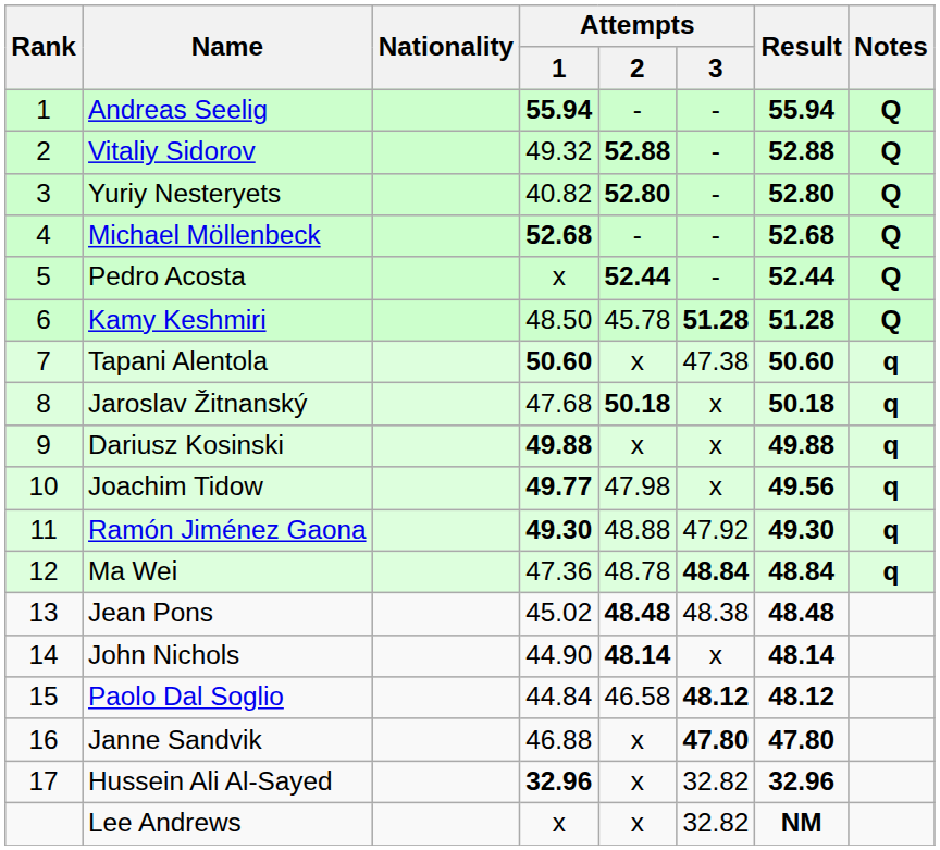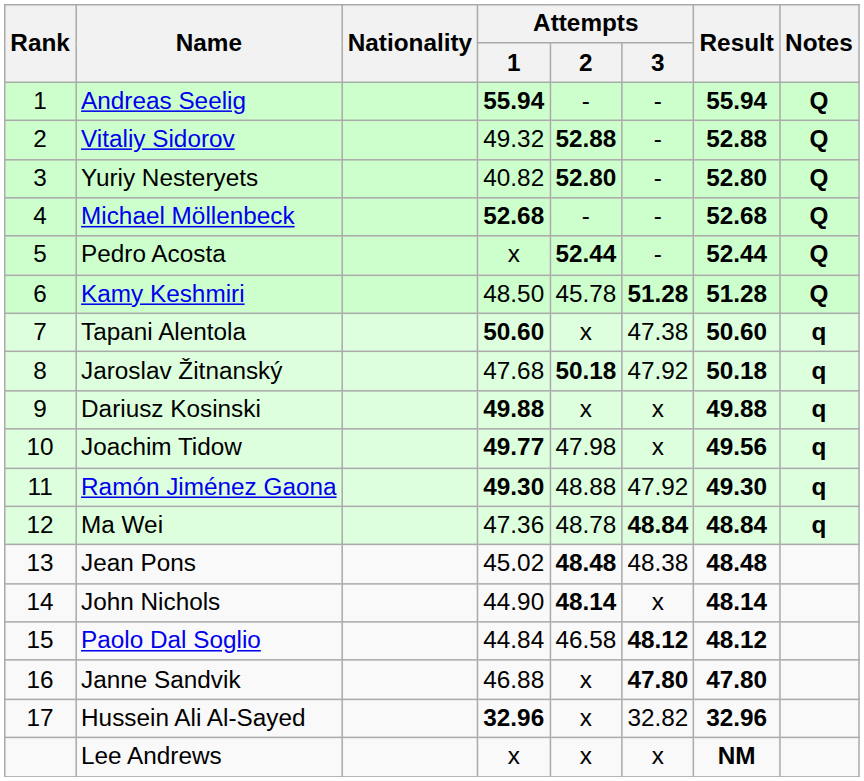Jaroslav Žitnanský | Attempts / 3: x -> 47.92
Lee Andrews | Attempts / 3: 32.82 -> x
